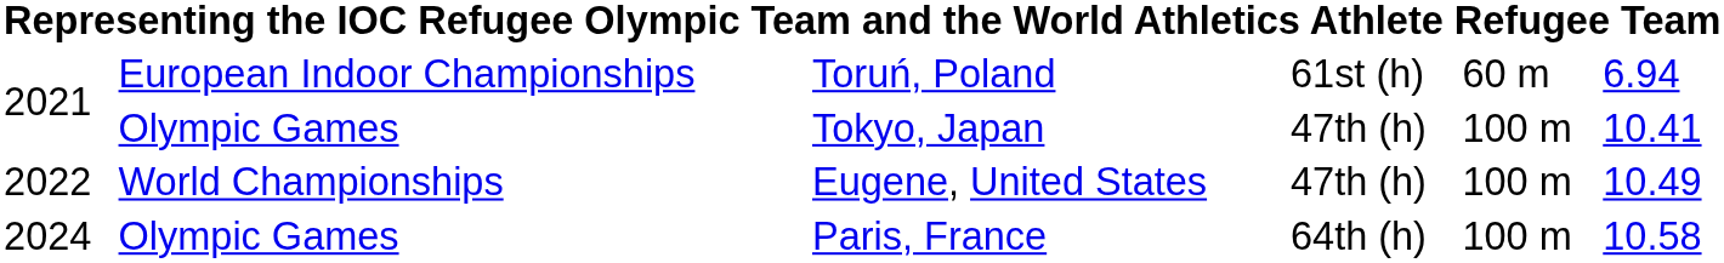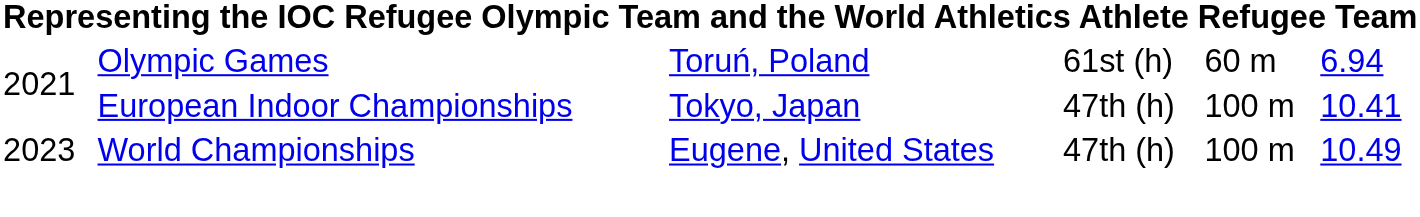Toruń, Poland | column 2: European Indoor Championships -> Olympic Games
Tokyo, Japan | column 2: Olympic Games -> European Indoor Championships
Eugene, United States | column 1: 2022 -> 2023
- row: 2024 | Olympic Games | Paris, France | 64th (h) | 100 m | 10.58
